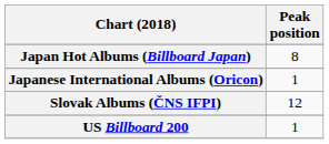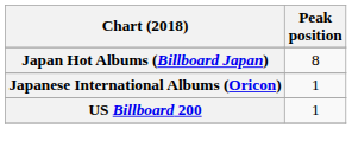- row: Slovak Albums (ČNS IFPI) | 12
